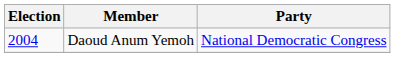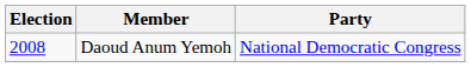Daoud Anum Yemoh | Election: 2004 -> 2008
